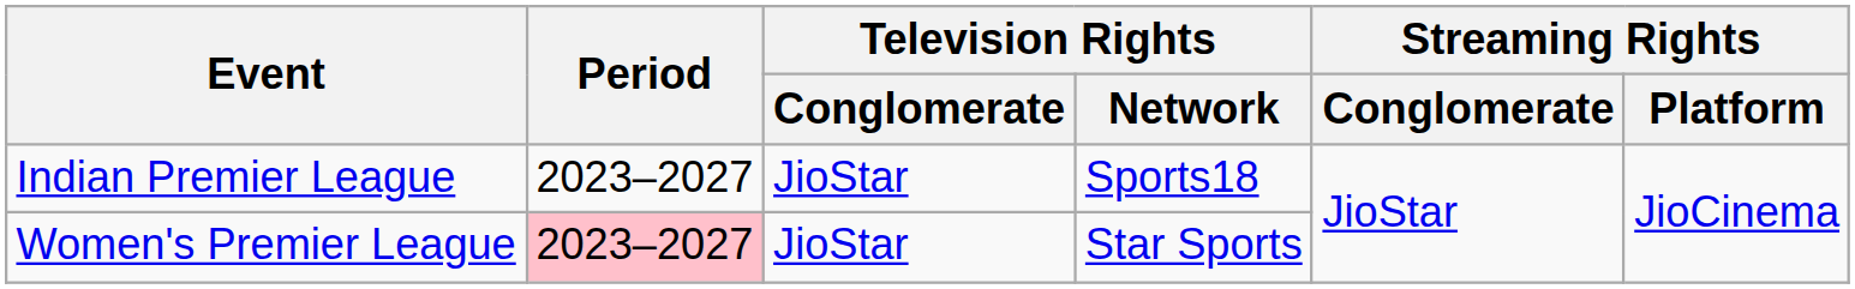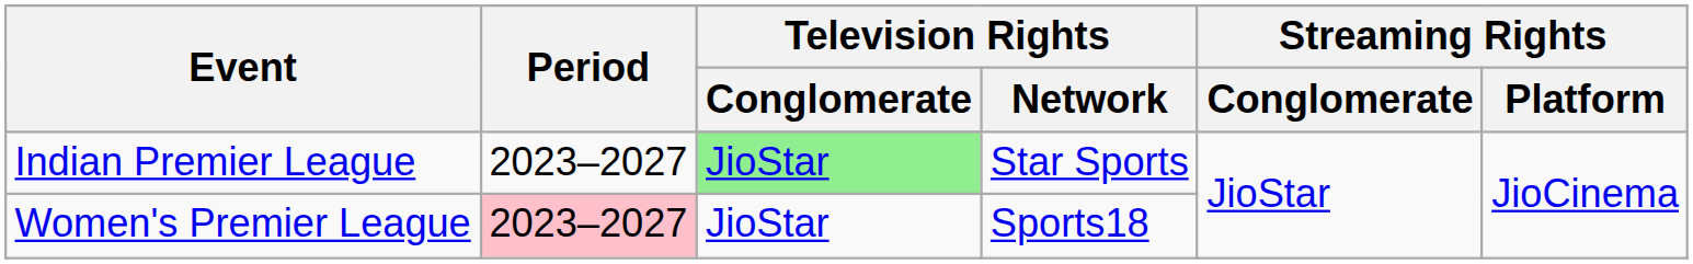Indian Premier League | Television Rights / Conglomerate: no background -> lightgreen background
Indian Premier League | Television Rights / Network: Sports18 -> Star Sports
Women's Premier League | Television Rights / Network: Star Sports -> Sports18
